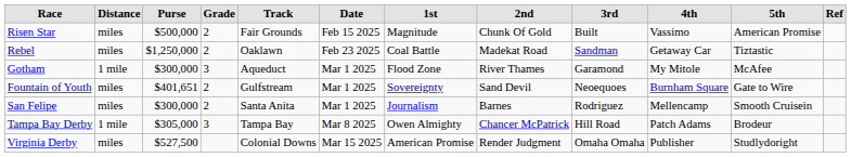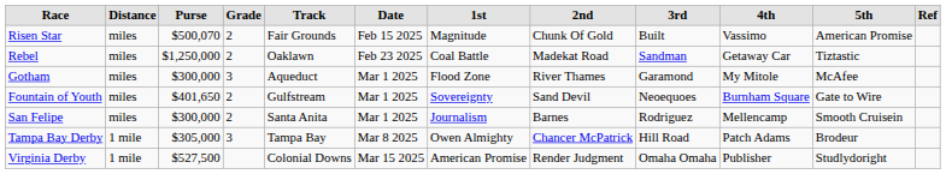Risen Star | Purse: $500,000 -> $500,070
Gotham | Distance: 1 mile -> miles
Fountain of Youth | Purse: $401,651 -> $401,650
Virginia Derby | Distance: miles -> 1 mile
